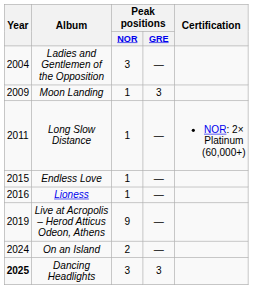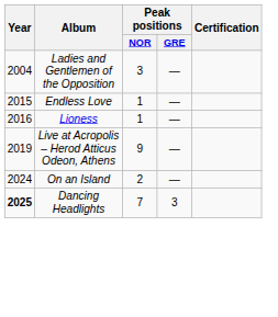- row: 2009 | Moon Landing | 1 | 3
- row: 2011 | Long Slow Distance | 1 | — | NOR: 2× Platinum (60,000+)
Dancing Headlights | Peak positions / NOR: 3 -> 7
